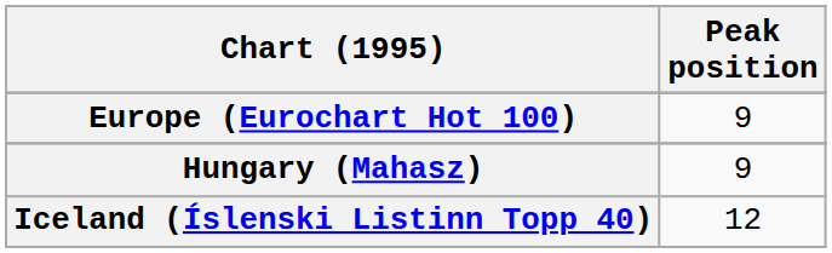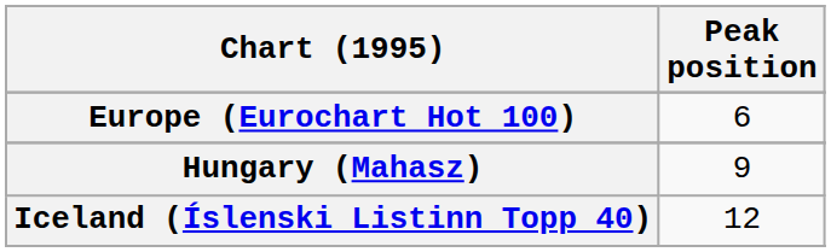Europe (Eurochart Hot 100) | Peak position: 9 -> 6
